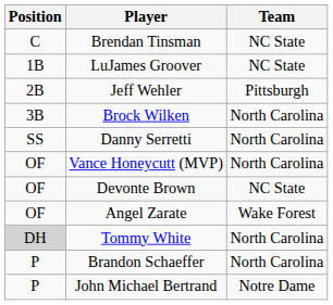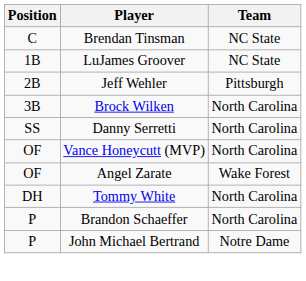- row: OF | Devonte Brown | NC State
Tommy White | Position: lightgrey background -> no background
